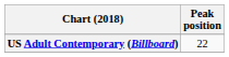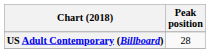US Adult Contemporary (Billboard) | Peak position: 22 -> 28
